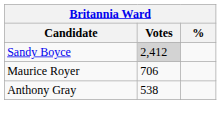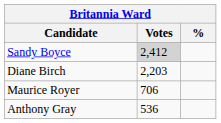+ row: Diane Birch | 2,203
Anthony Gray | Votes: 538 -> 536
